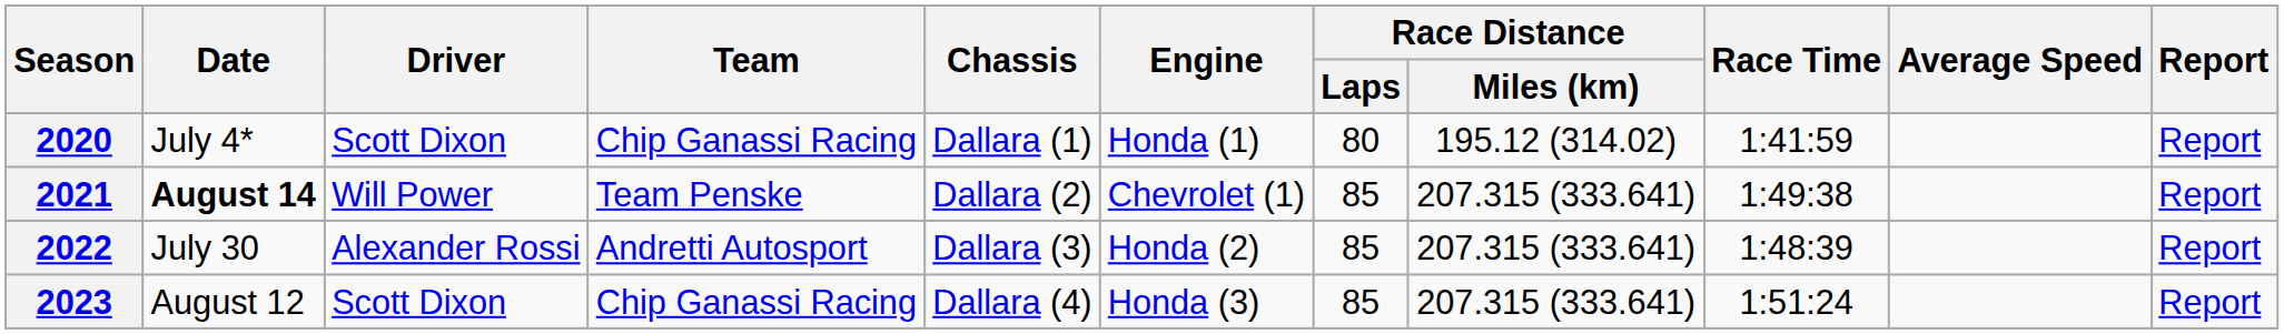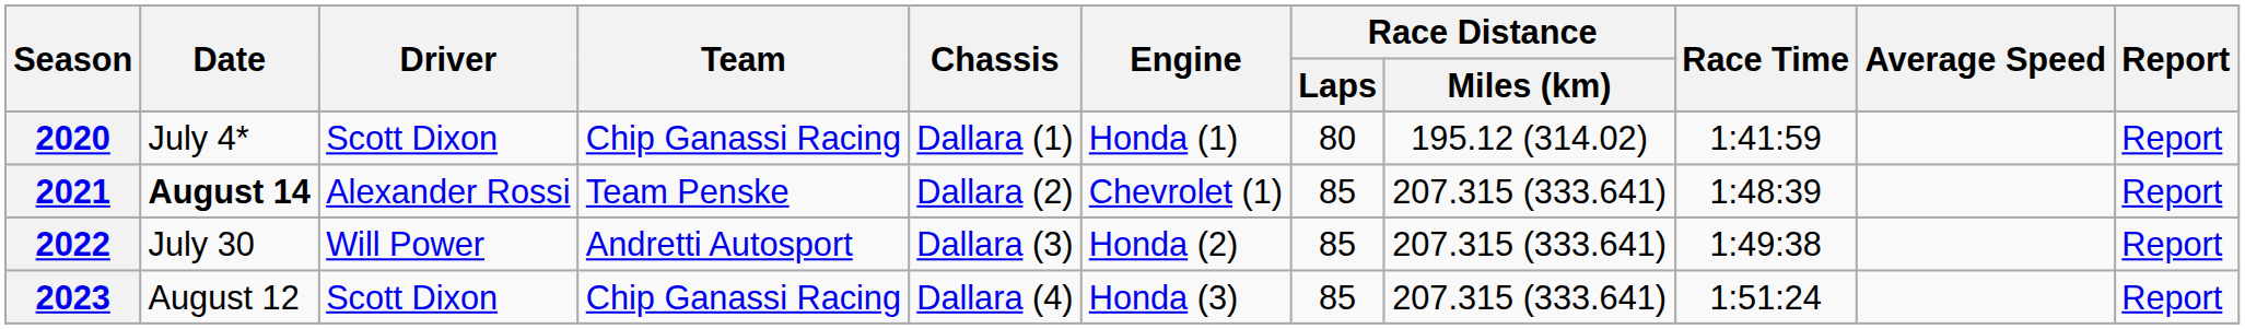2021 | Driver: Will Power -> Alexander Rossi
2021 | Race Time: 1:49:38 -> 1:48:39
2022 | Driver: Alexander Rossi -> Will Power
2022 | Race Time: 1:48:39 -> 1:49:38
